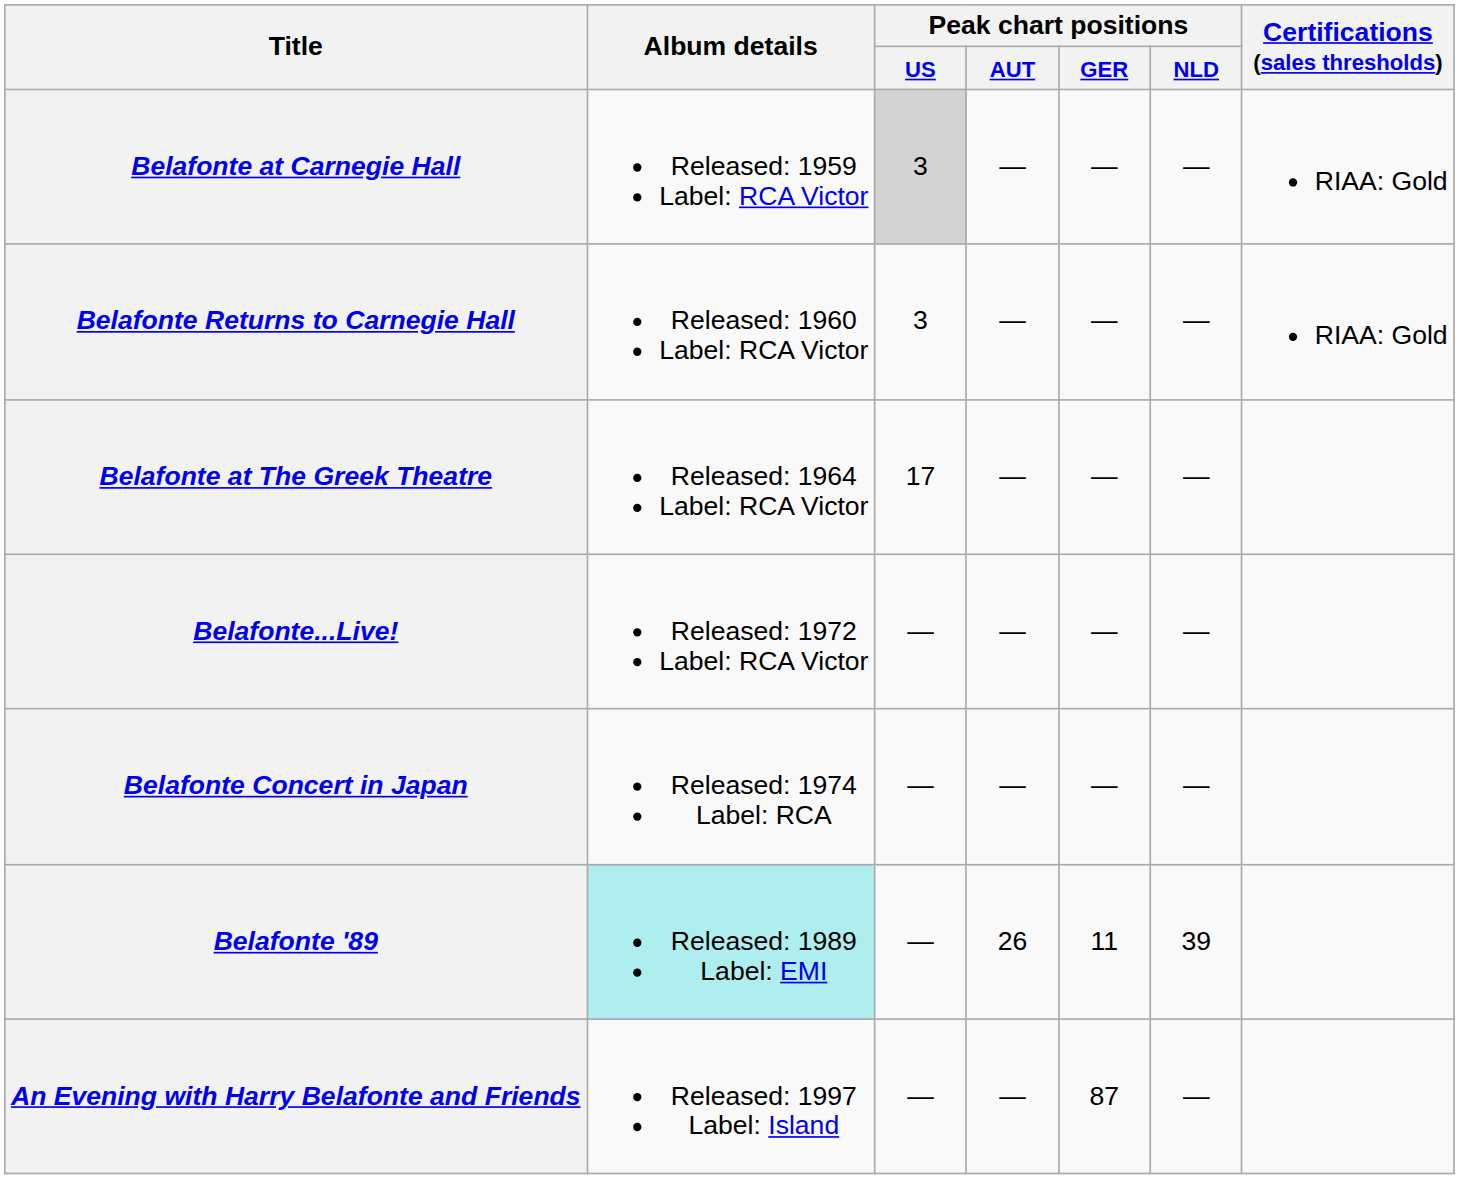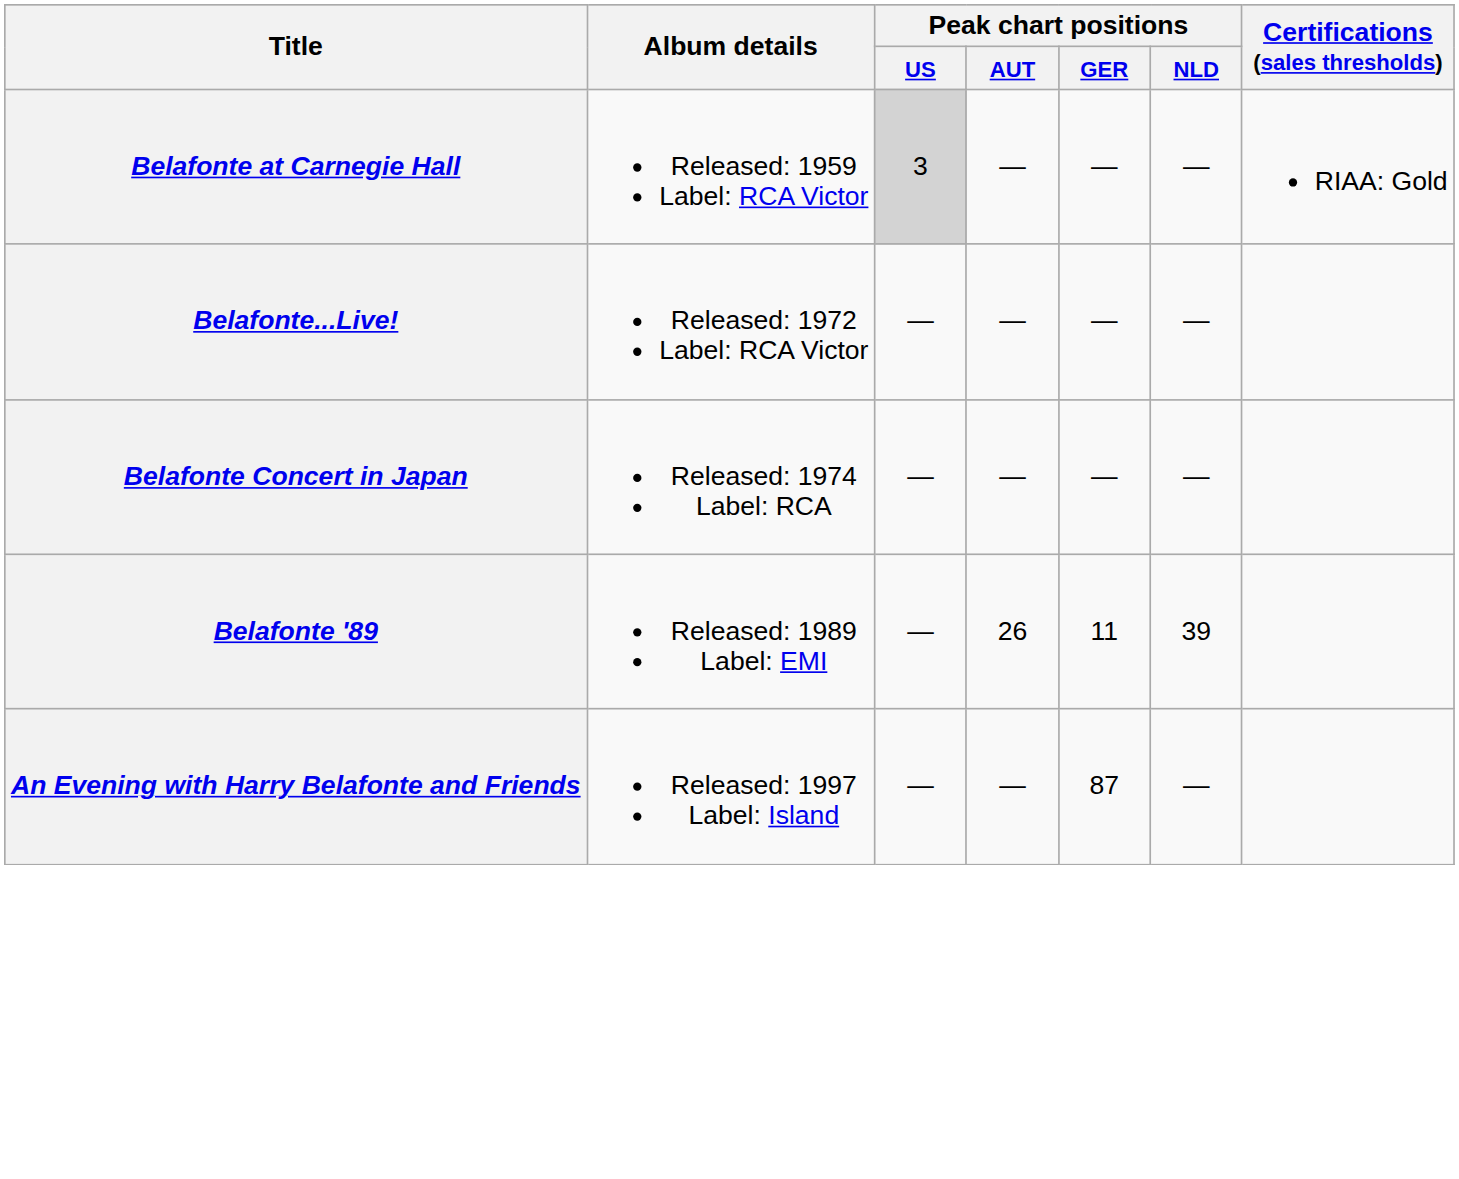- row: Belafonte Returns to Carnegie Hall | Released: 1960 Label: RCA Victor | 3 | — | — | — | RIAA: Gold
- row: Belafonte at The Greek Theatre | Released: 1964 Label: RCA Victor | 17 | — | — | —
Belafonte '89 | Album details: paleturquoise background -> no background
